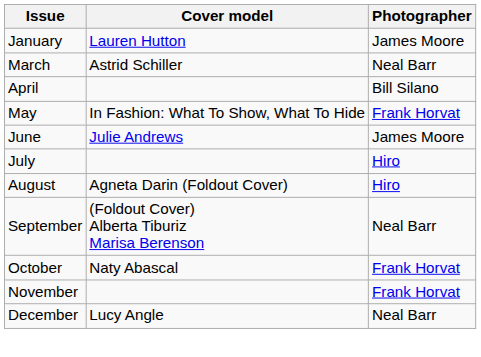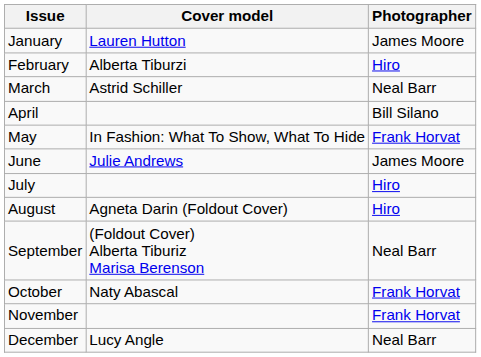+ row: February | Alberta Tiburzi | Hiro
